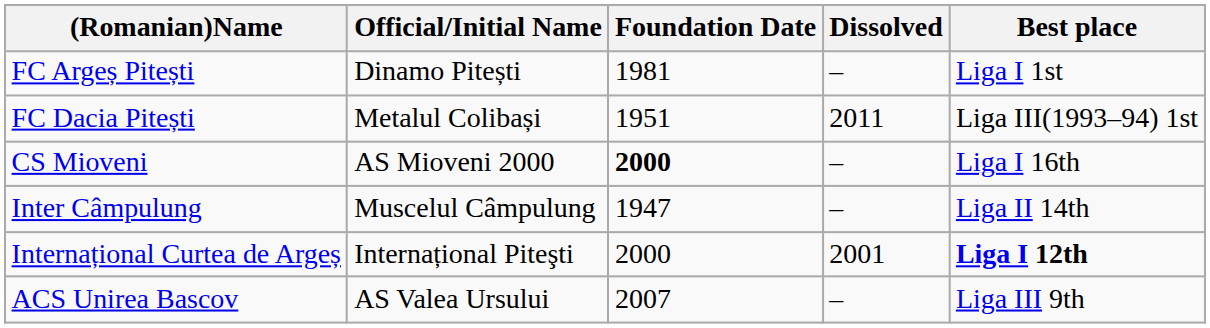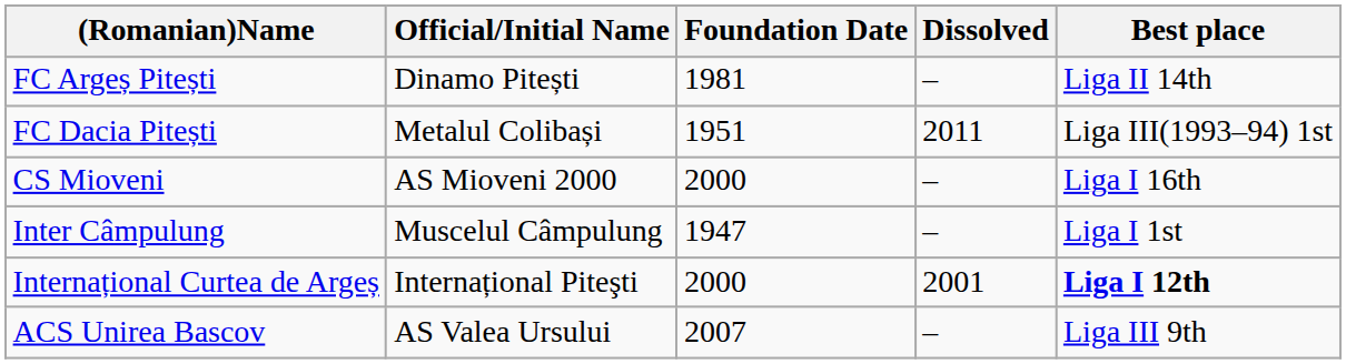FC Argeș Pitești | Best place: Liga I 1st -> Liga II 14th
CS Mioveni | Foundation Date: bold -> normal
Inter Câmpulung | Best place: Liga II 14th -> Liga I 1st
